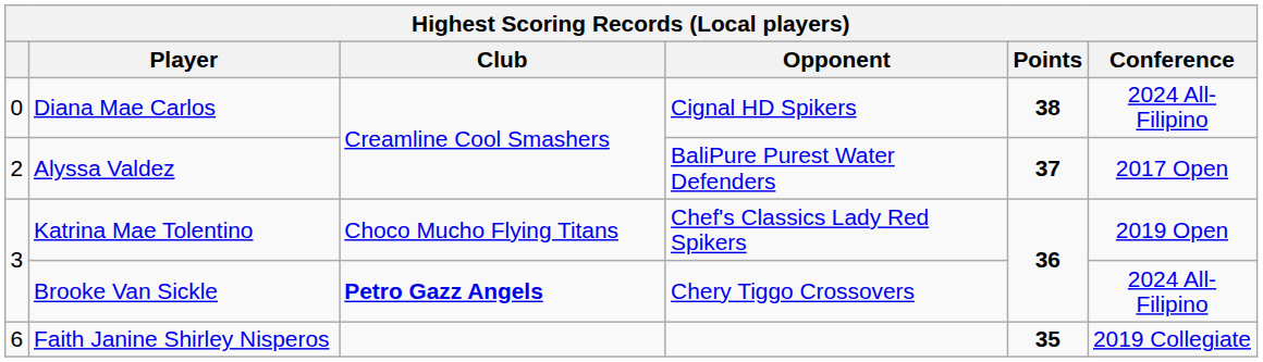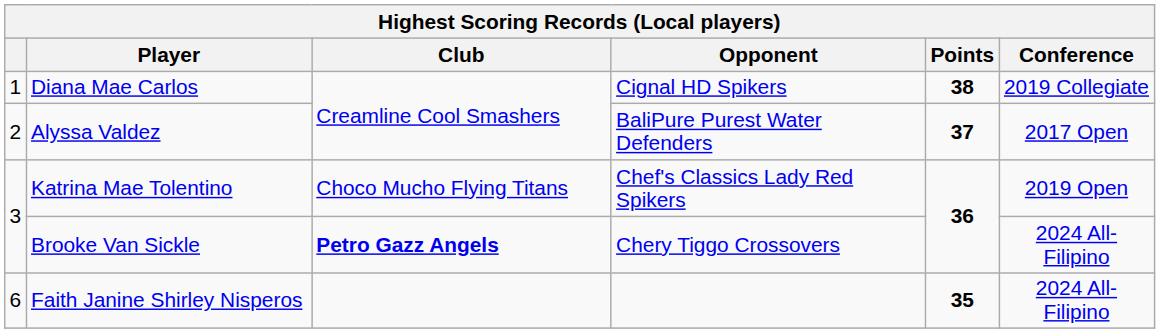Diana Mae Carlos | column 1: 0 -> 1
Diana Mae Carlos | Conference: 2024 All-Filipino -> 2019 Collegiate
Faith Janine Shirley Nisperos | Conference: 2019 Collegiate -> 2024 All-Filipino
